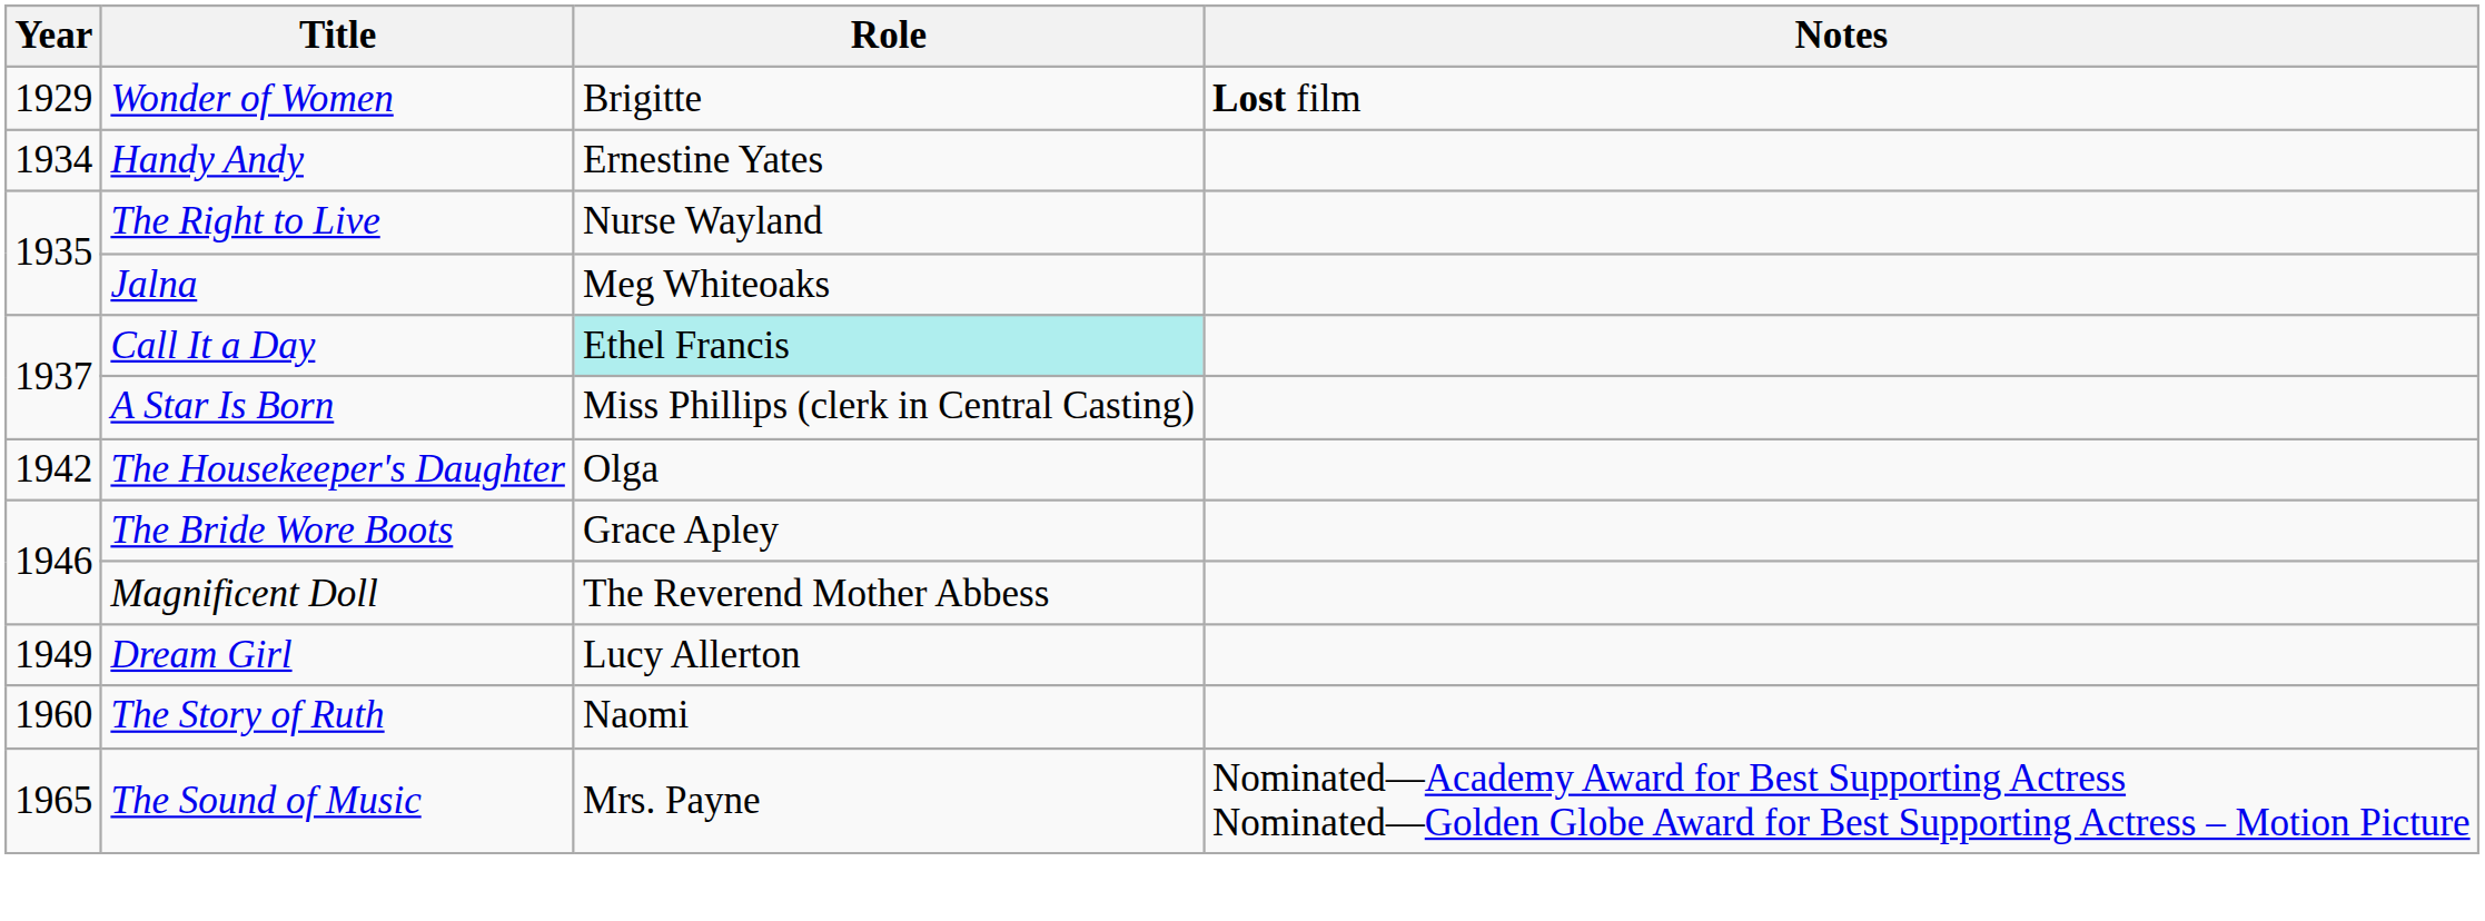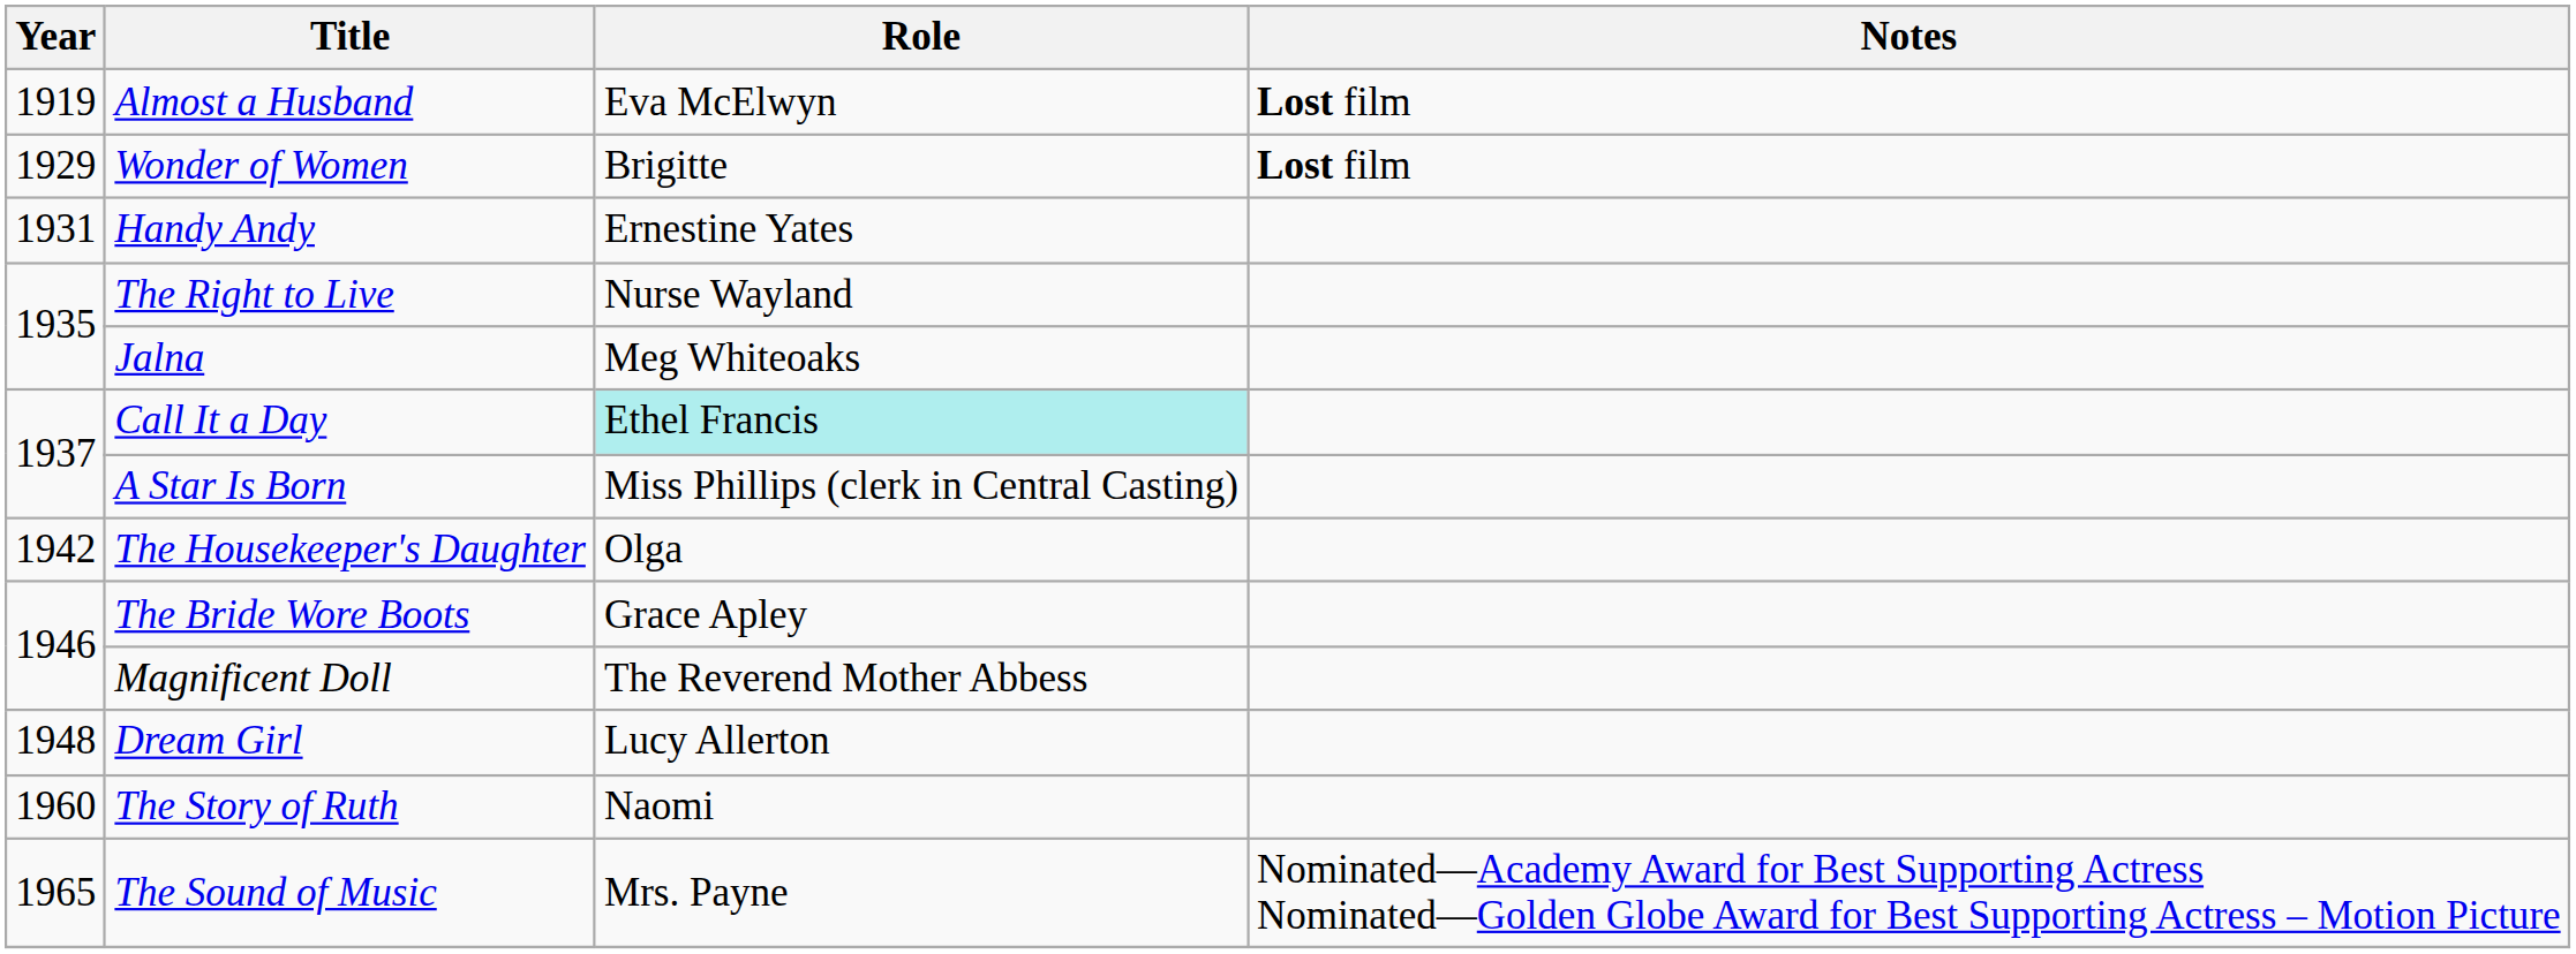+ row: 1919 | Almost a Husband | Eva McElwyn | Lost film
Handy Andy | Year: 1934 -> 1931
Dream Girl | Year: 1949 -> 1948
